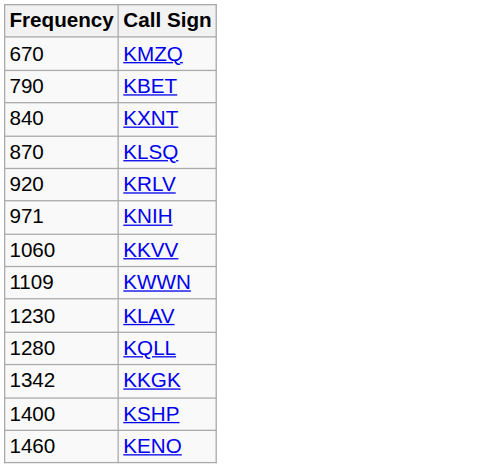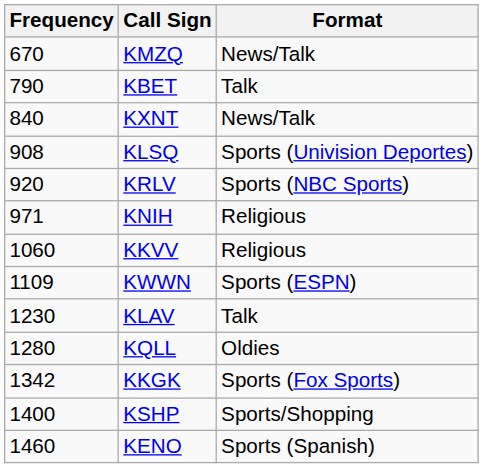+ column: Format | News/Talk | Talk | News/Talk | Sports (Univision Deportes) | Sports (NBC Sports) | Religious | Religious | Sports (ESPN) | Talk | Oldies | Sports (Fox Sports) | Sports/Shopping | Sports (Spanish)
KLSQ | Frequency: 870 -> 908
